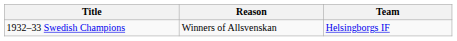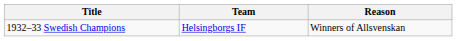columns swapped: Team <-> Reason
